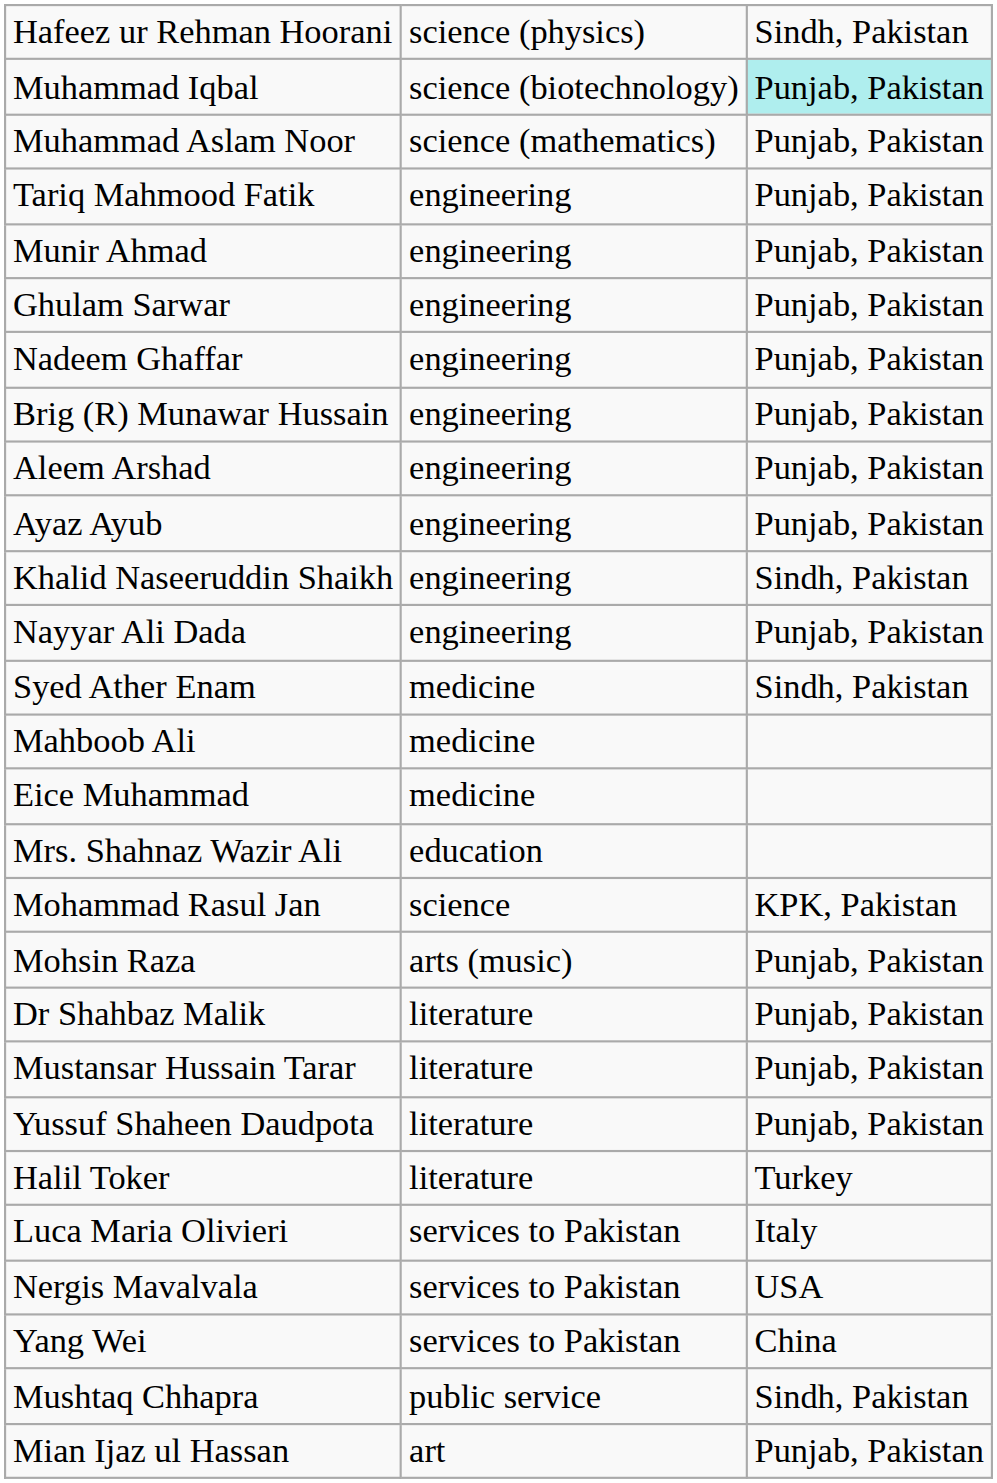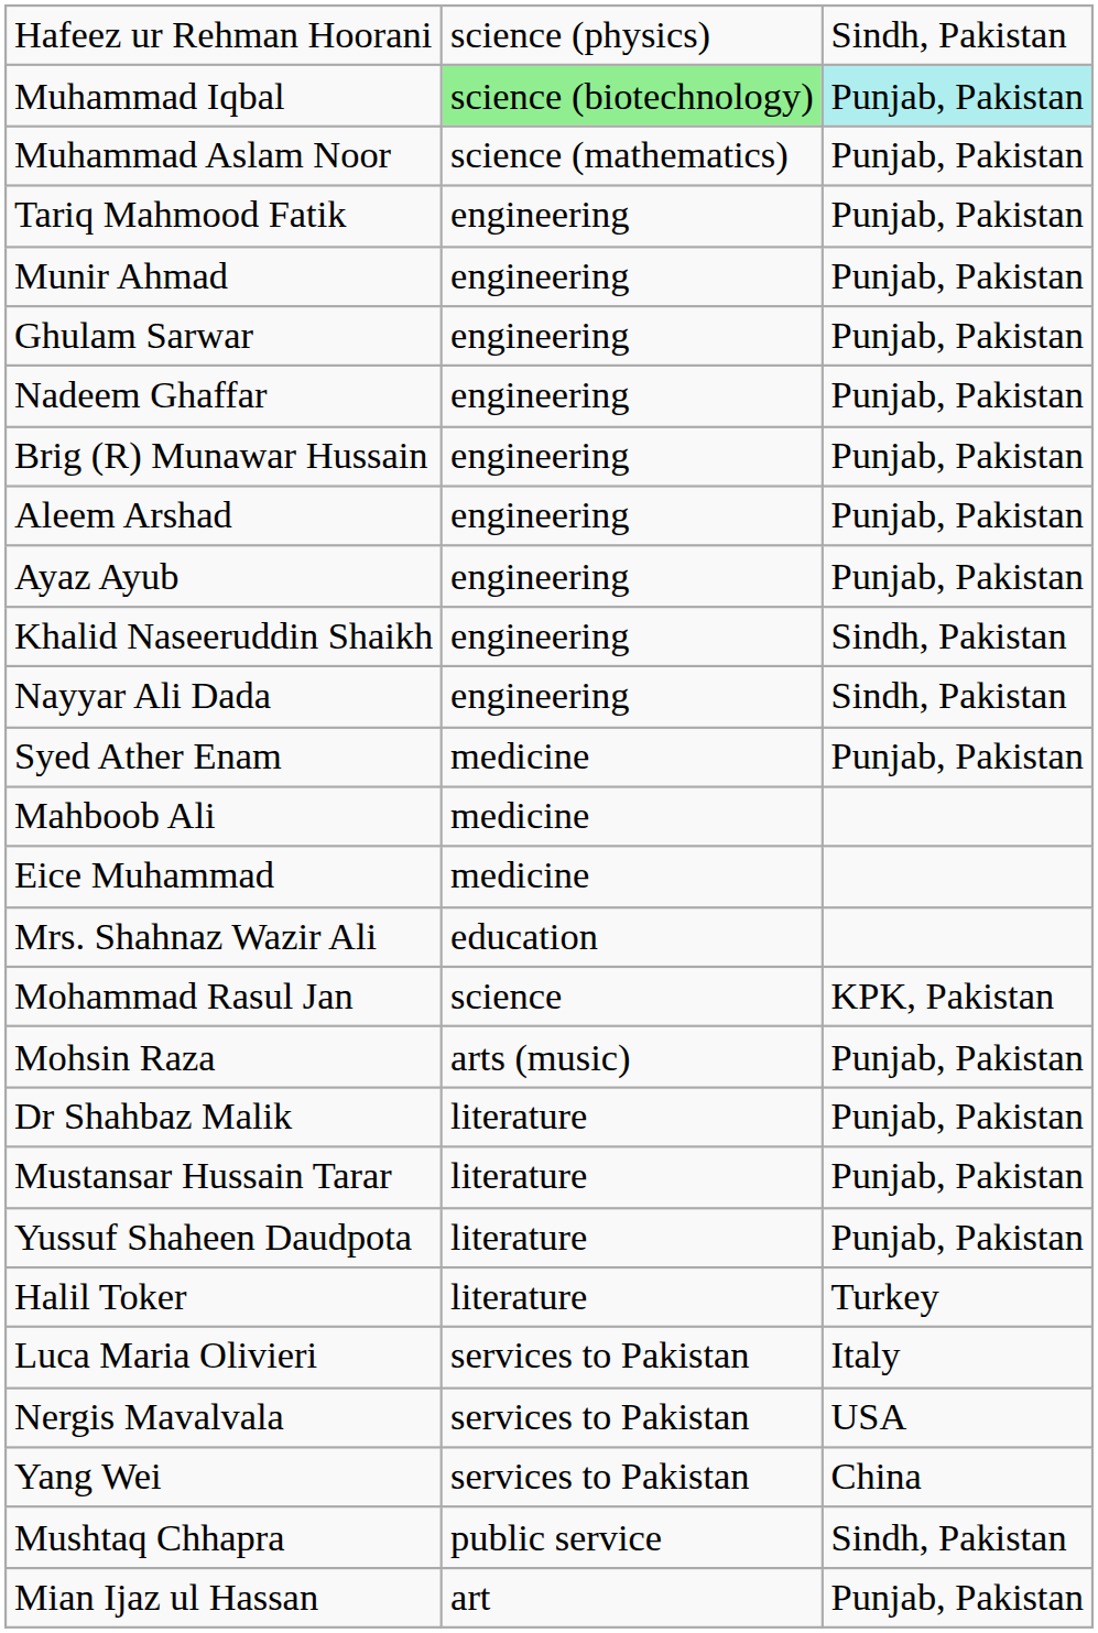Muhammad Iqbal | column 2: no background -> lightgreen background
Nayyar Ali Dada | column 3: Punjab, Pakistan -> Sindh, Pakistan
Syed Ather Enam | column 3: Sindh, Pakistan -> Punjab, Pakistan
